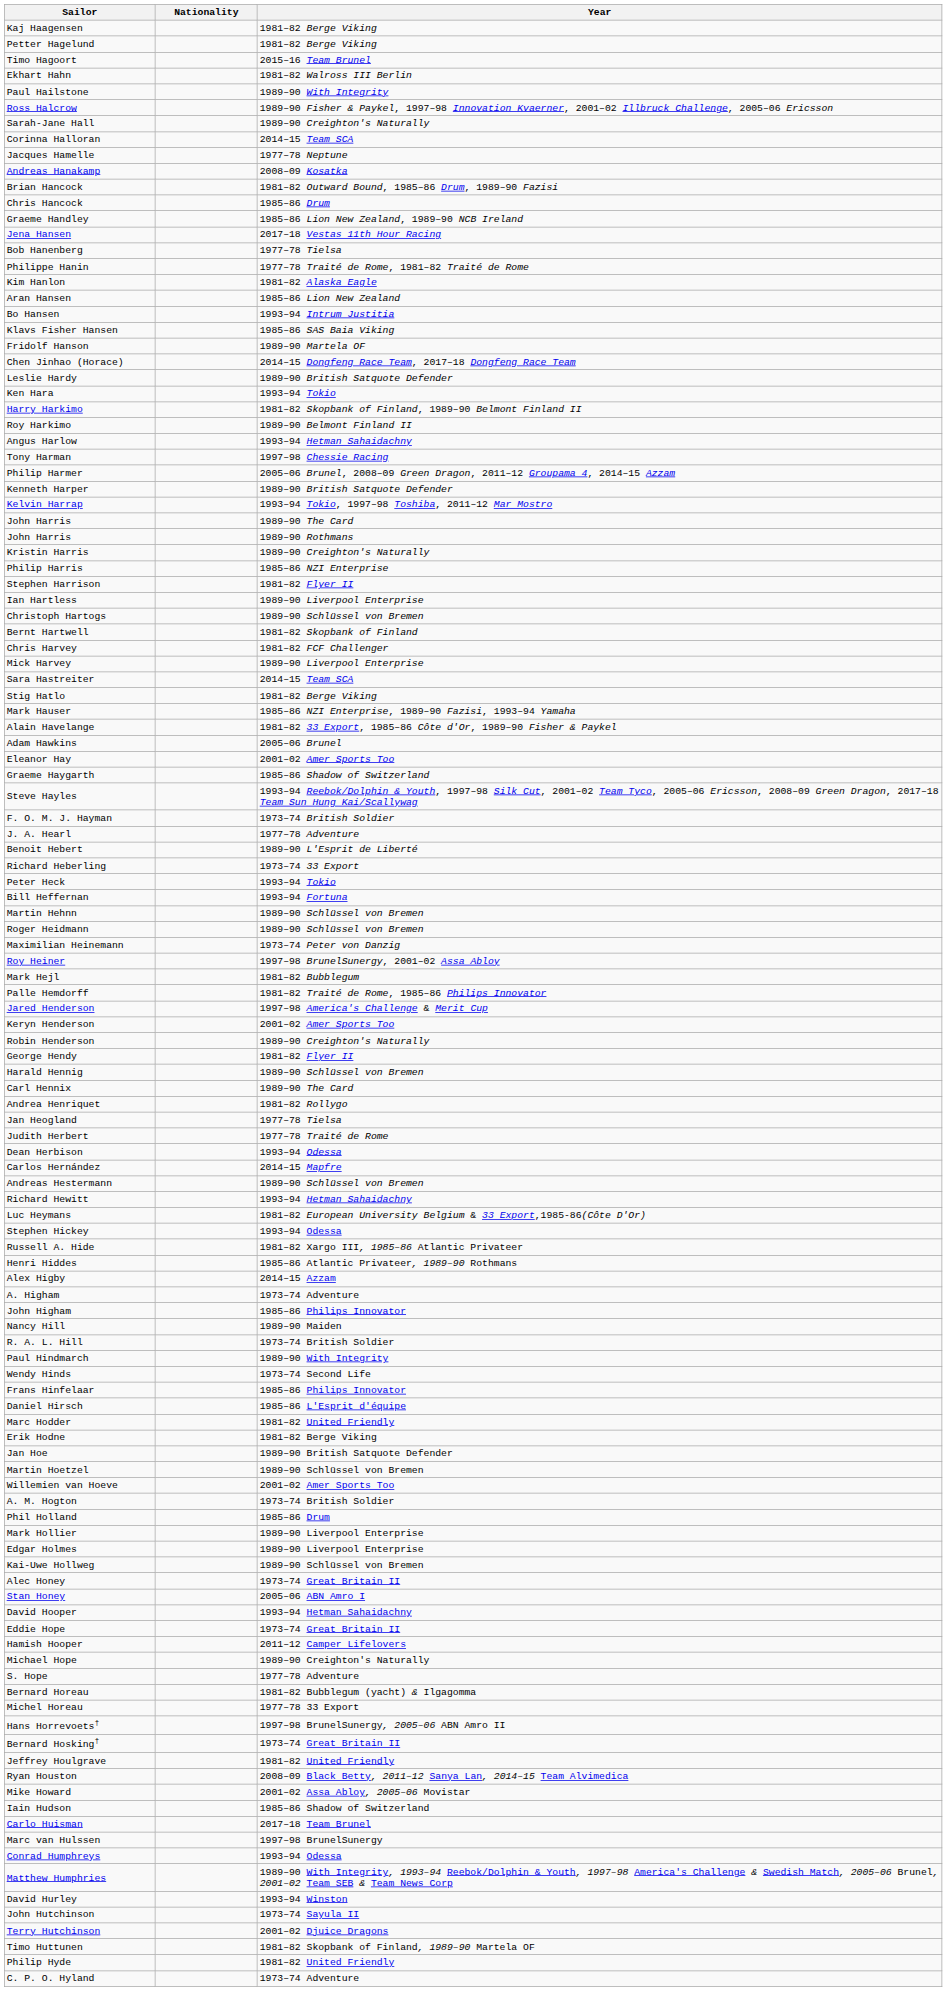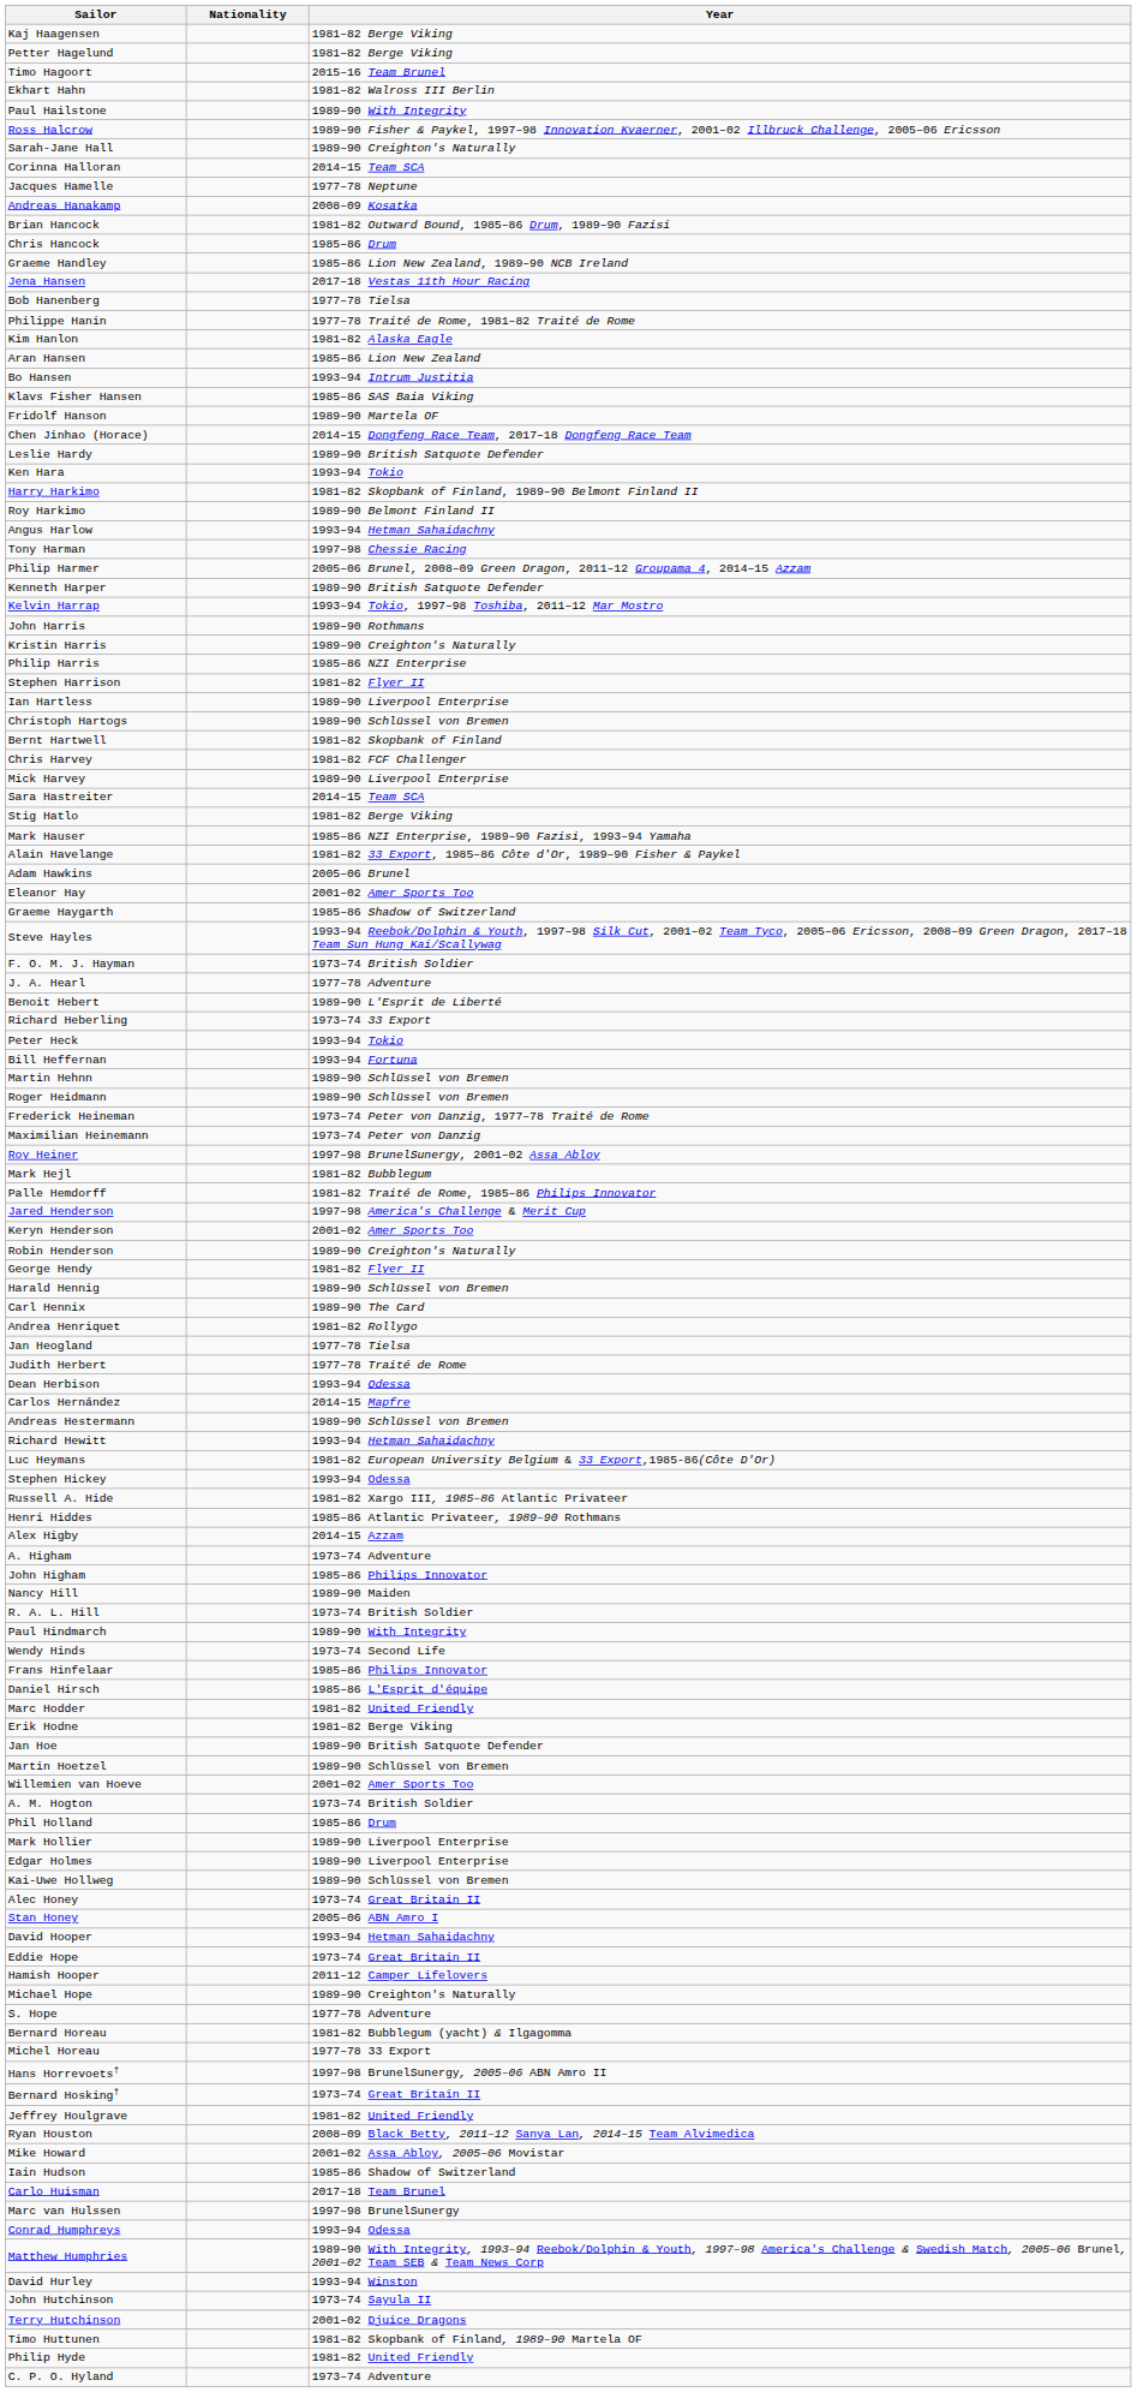- row: John Harris | 1989–90 The Card
+ row: Frederick Heineman | 1973–74 Peter von Danzig, 1977–78 Traité de Rome
